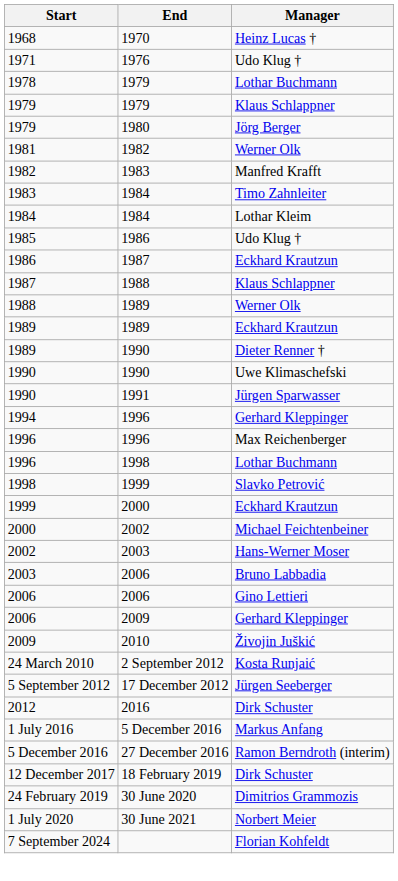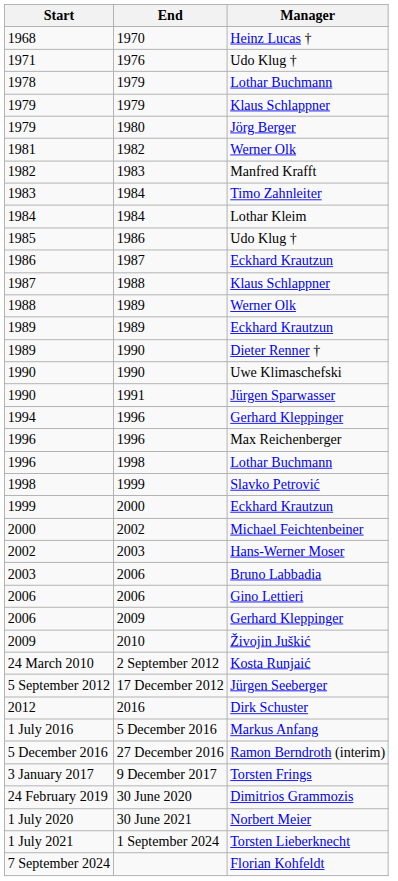+ row: 3 January 2017 | 9 December 2017 | Torsten Frings
- row: 12 December 2017 | 18 February 2019 | Dirk Schuster
+ row: 1 July 2021 | 1 September 2024 | Torsten Lieberknecht
